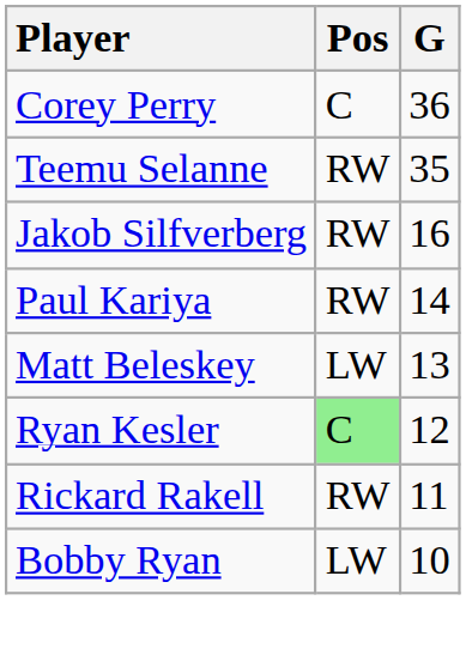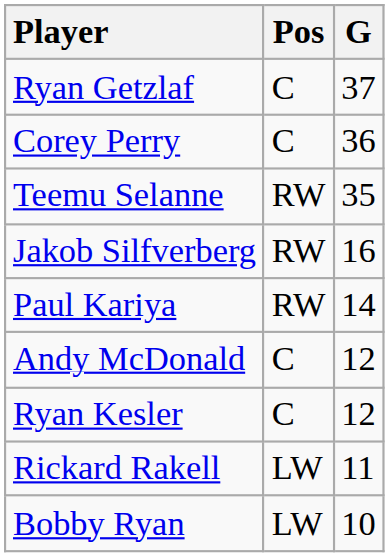+ row: Ryan Getzlaf | C | 37
- row: Matt Beleskey | LW | 13
+ row: Andy McDonald | C | 12
Ryan Kesler | Pos: lightgreen background -> no background
Rickard Rakell | Pos: RW -> LW
